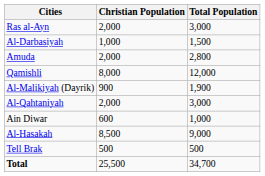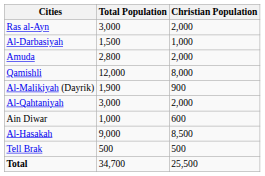columns swapped: Total Population <-> Christian Population
